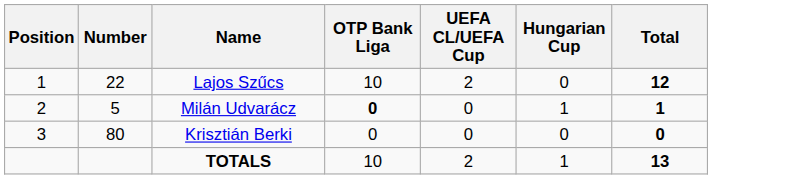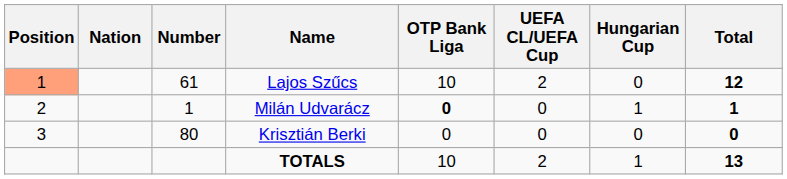+ column: Nation
Lajos Szűcs | Position: no background -> lightsalmon background
Lajos Szűcs | Number: 22 -> 61
Milán Udvarácz | Number: 5 -> 1
